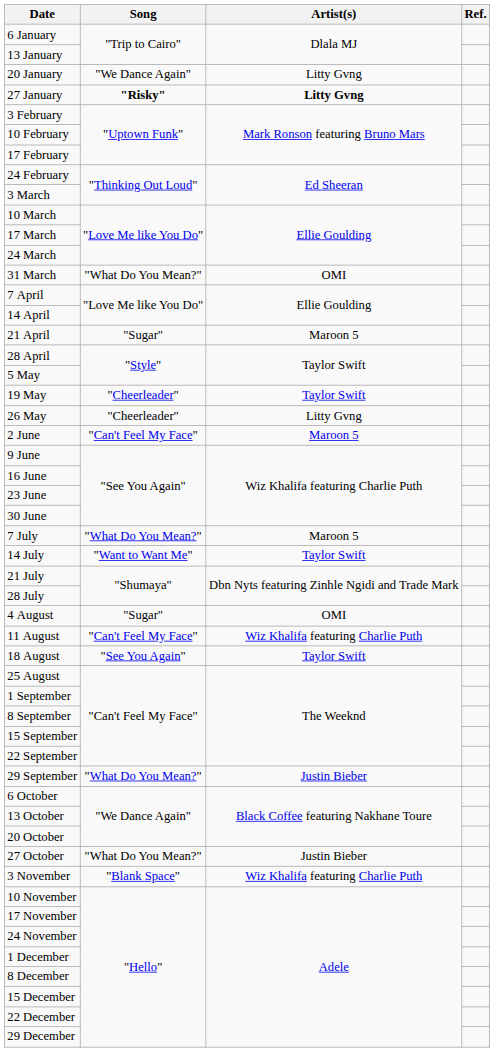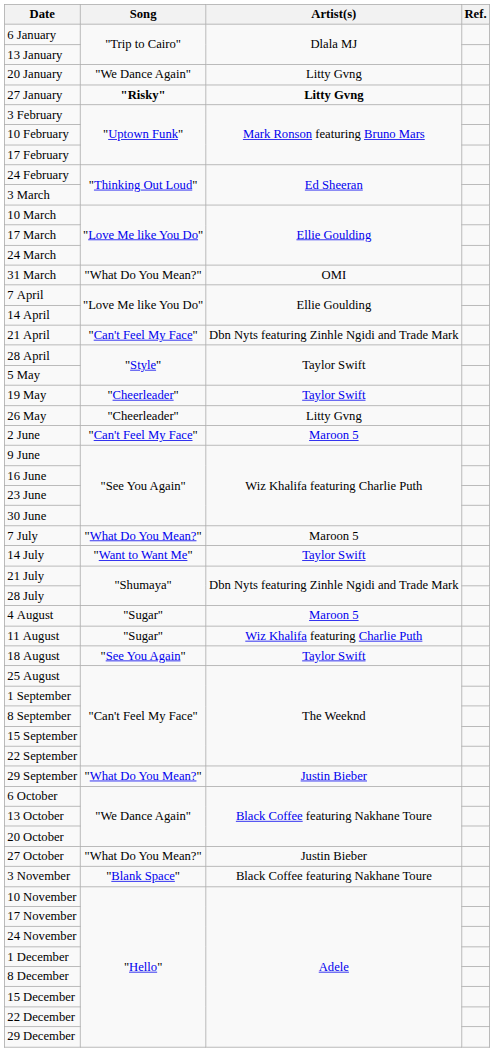21 April | Song: "Sugar" -> "Can't Feel My Face"
21 April | Artist(s): Maroon 5 -> Dbn Nyts featuring Zinhle Ngidi and Trade Mark
4 August | Artist(s): OMI -> Maroon 5
11 August | Song: "Can't Feel My Face" -> "Sugar"
3 November | Artist(s): Wiz Khalifa featuring Charlie Puth -> Black Coffee featuring Nakhane Toure
